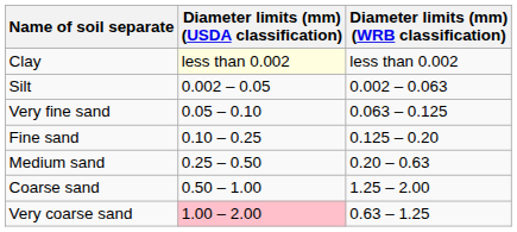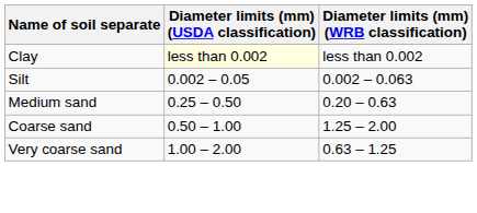- row: Very fine sand | 0.05 – 0.10 | 0.063 – 0.125
- row: Fine sand | 0.10 – 0.25 | 0.125 – 0.20
Very coarse sand | Diameter limits (mm) (USDA classification): pink background -> no background
